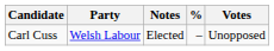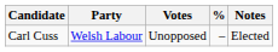columns swapped: Votes <-> Notes
